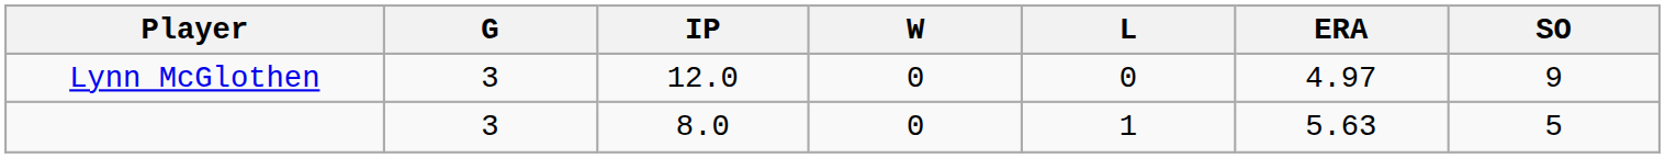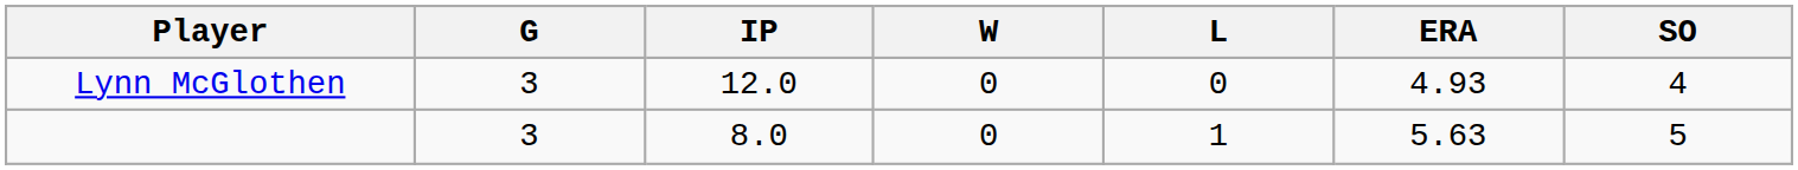Lynn McGlothen | ERA: 4.97 -> 4.93
Lynn McGlothen | SO: 9 -> 4
